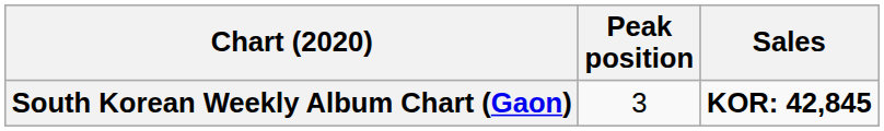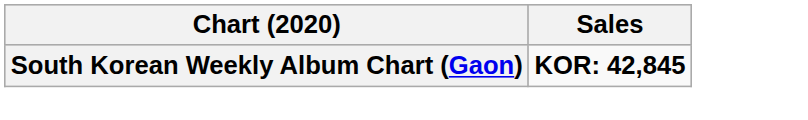- column: Peak position | 3
